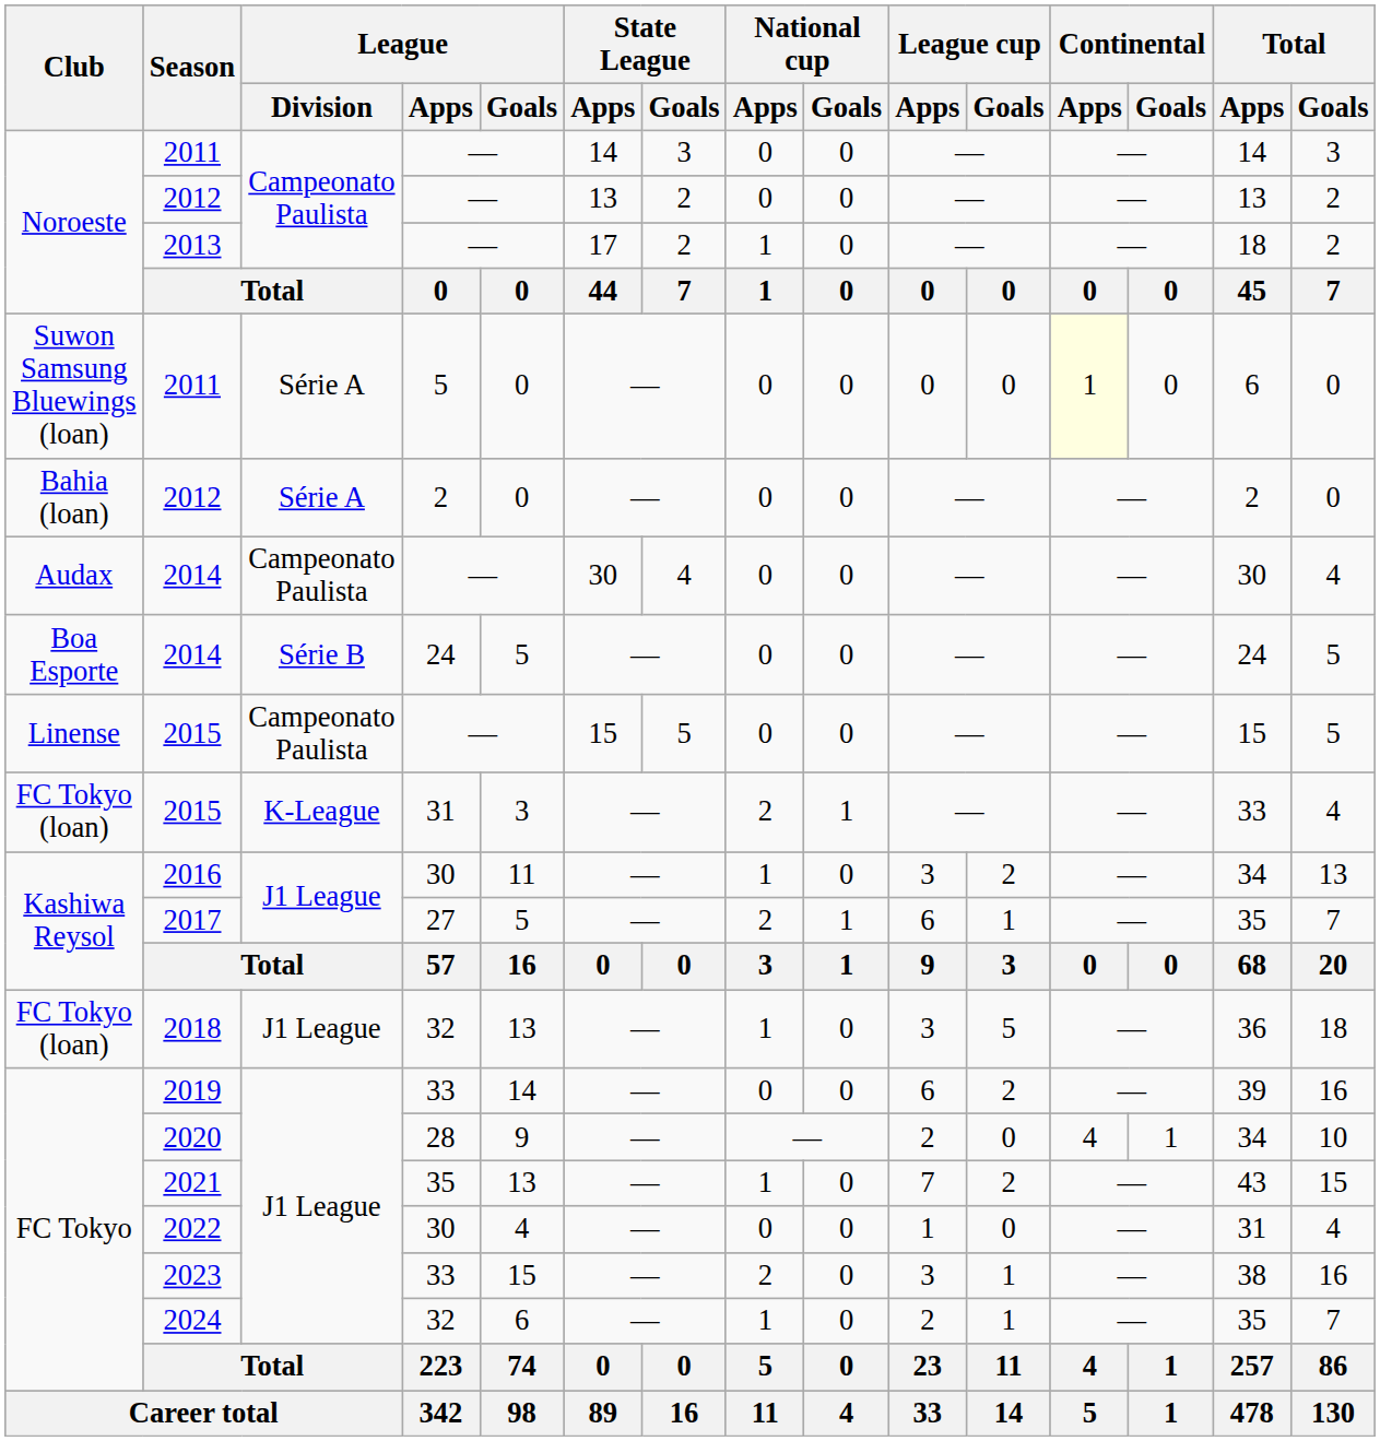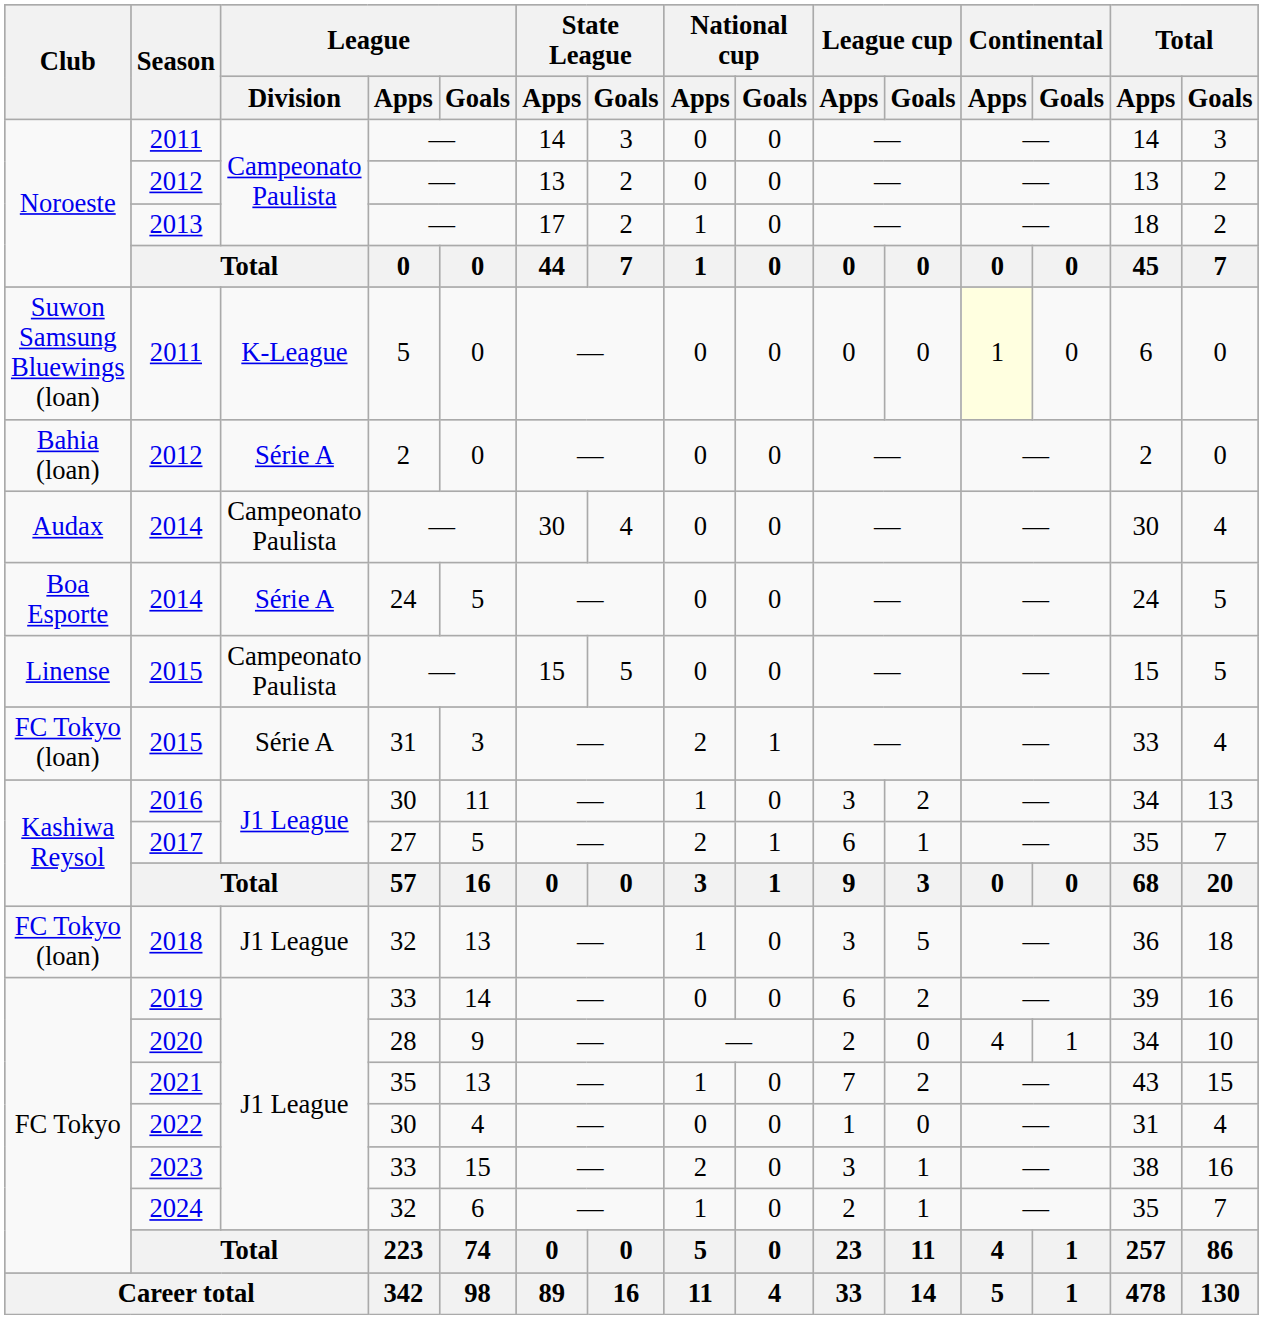2011 / 5 | League / Division: Série A -> K-League
2014 / 24 | League / Division: Série B -> Série A
2015 / 31 | League / Division: K-League -> Série A
